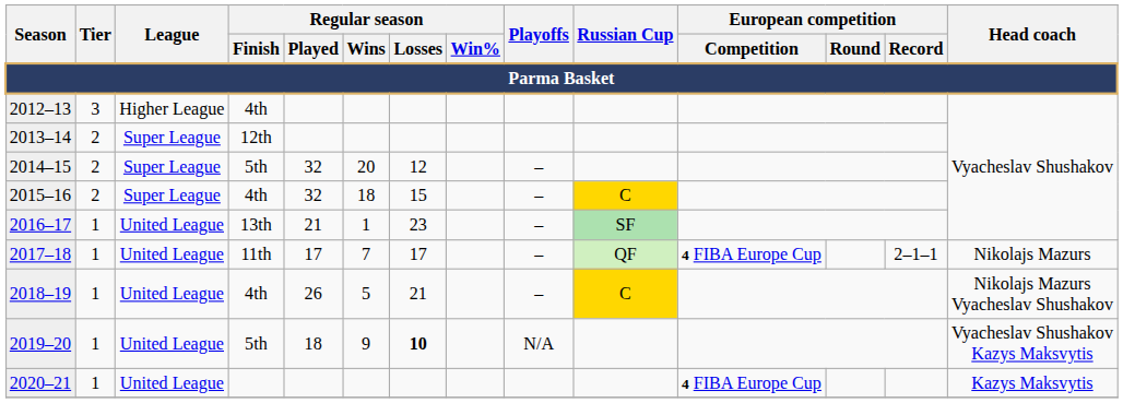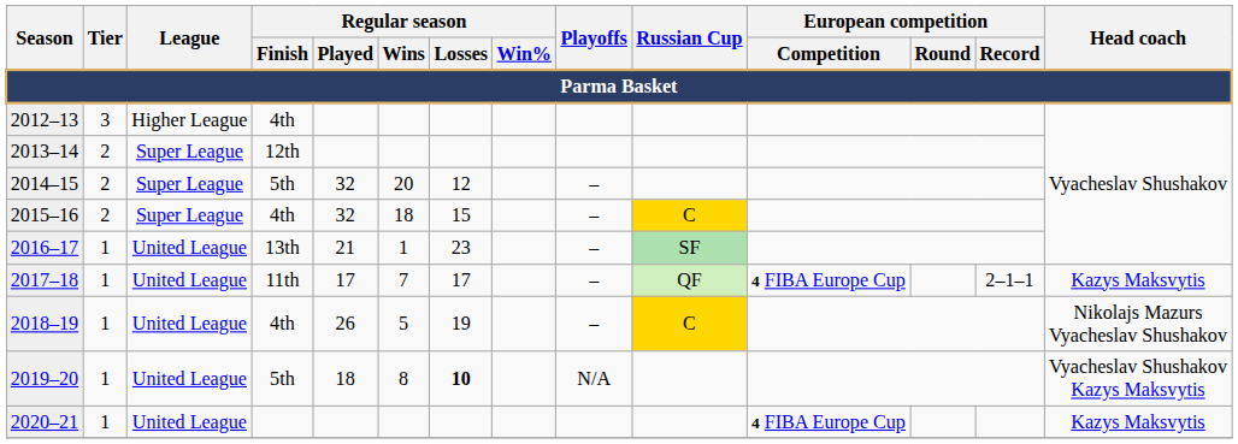2017–18 | Head coach: Nikolajs Mazurs -> Kazys Maksvytis
2018–19 | Regular season / Losses: 21 -> 19
2019–20 | Regular season / Wins: 9 -> 8
